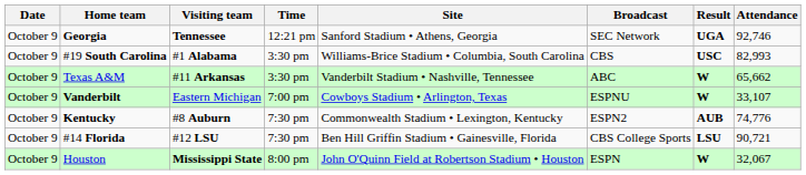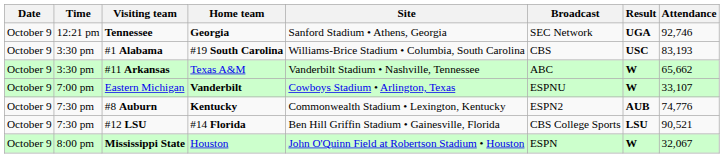columns swapped: Time <-> Home team
#1 Alabama | Attendance: 82,993 -> 83,193
#12 LSU | Attendance: 90,721 -> 90,521
